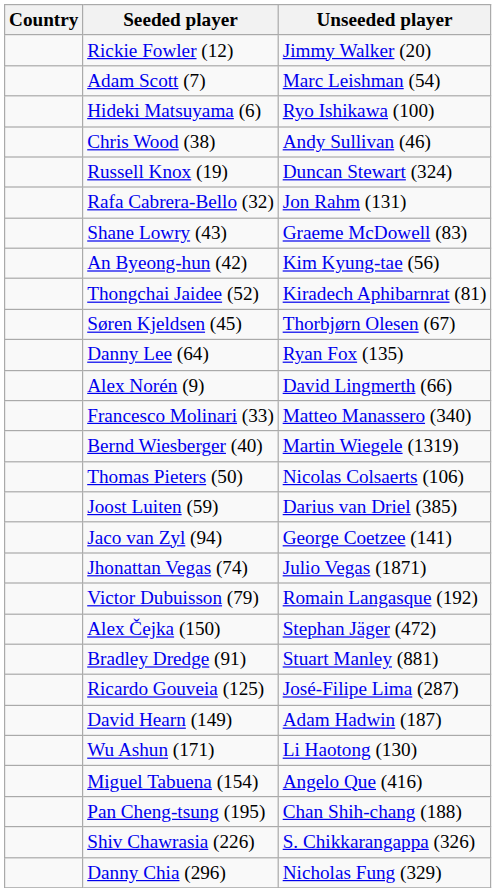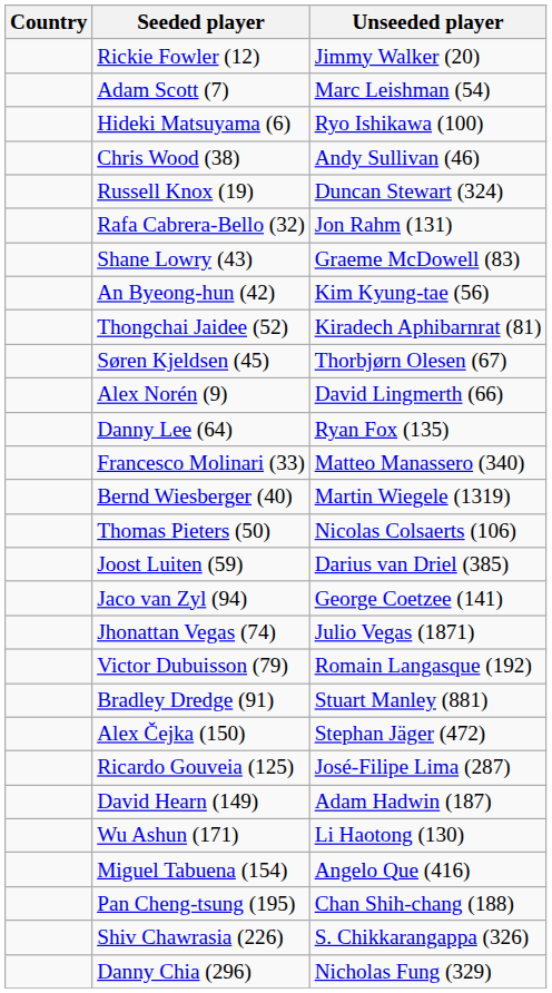rows swapped: Danny Lee (64) <-> Alex Norén (9)
rows swapped: Bradley Dredge (91) <-> Alex Čejka (150)
